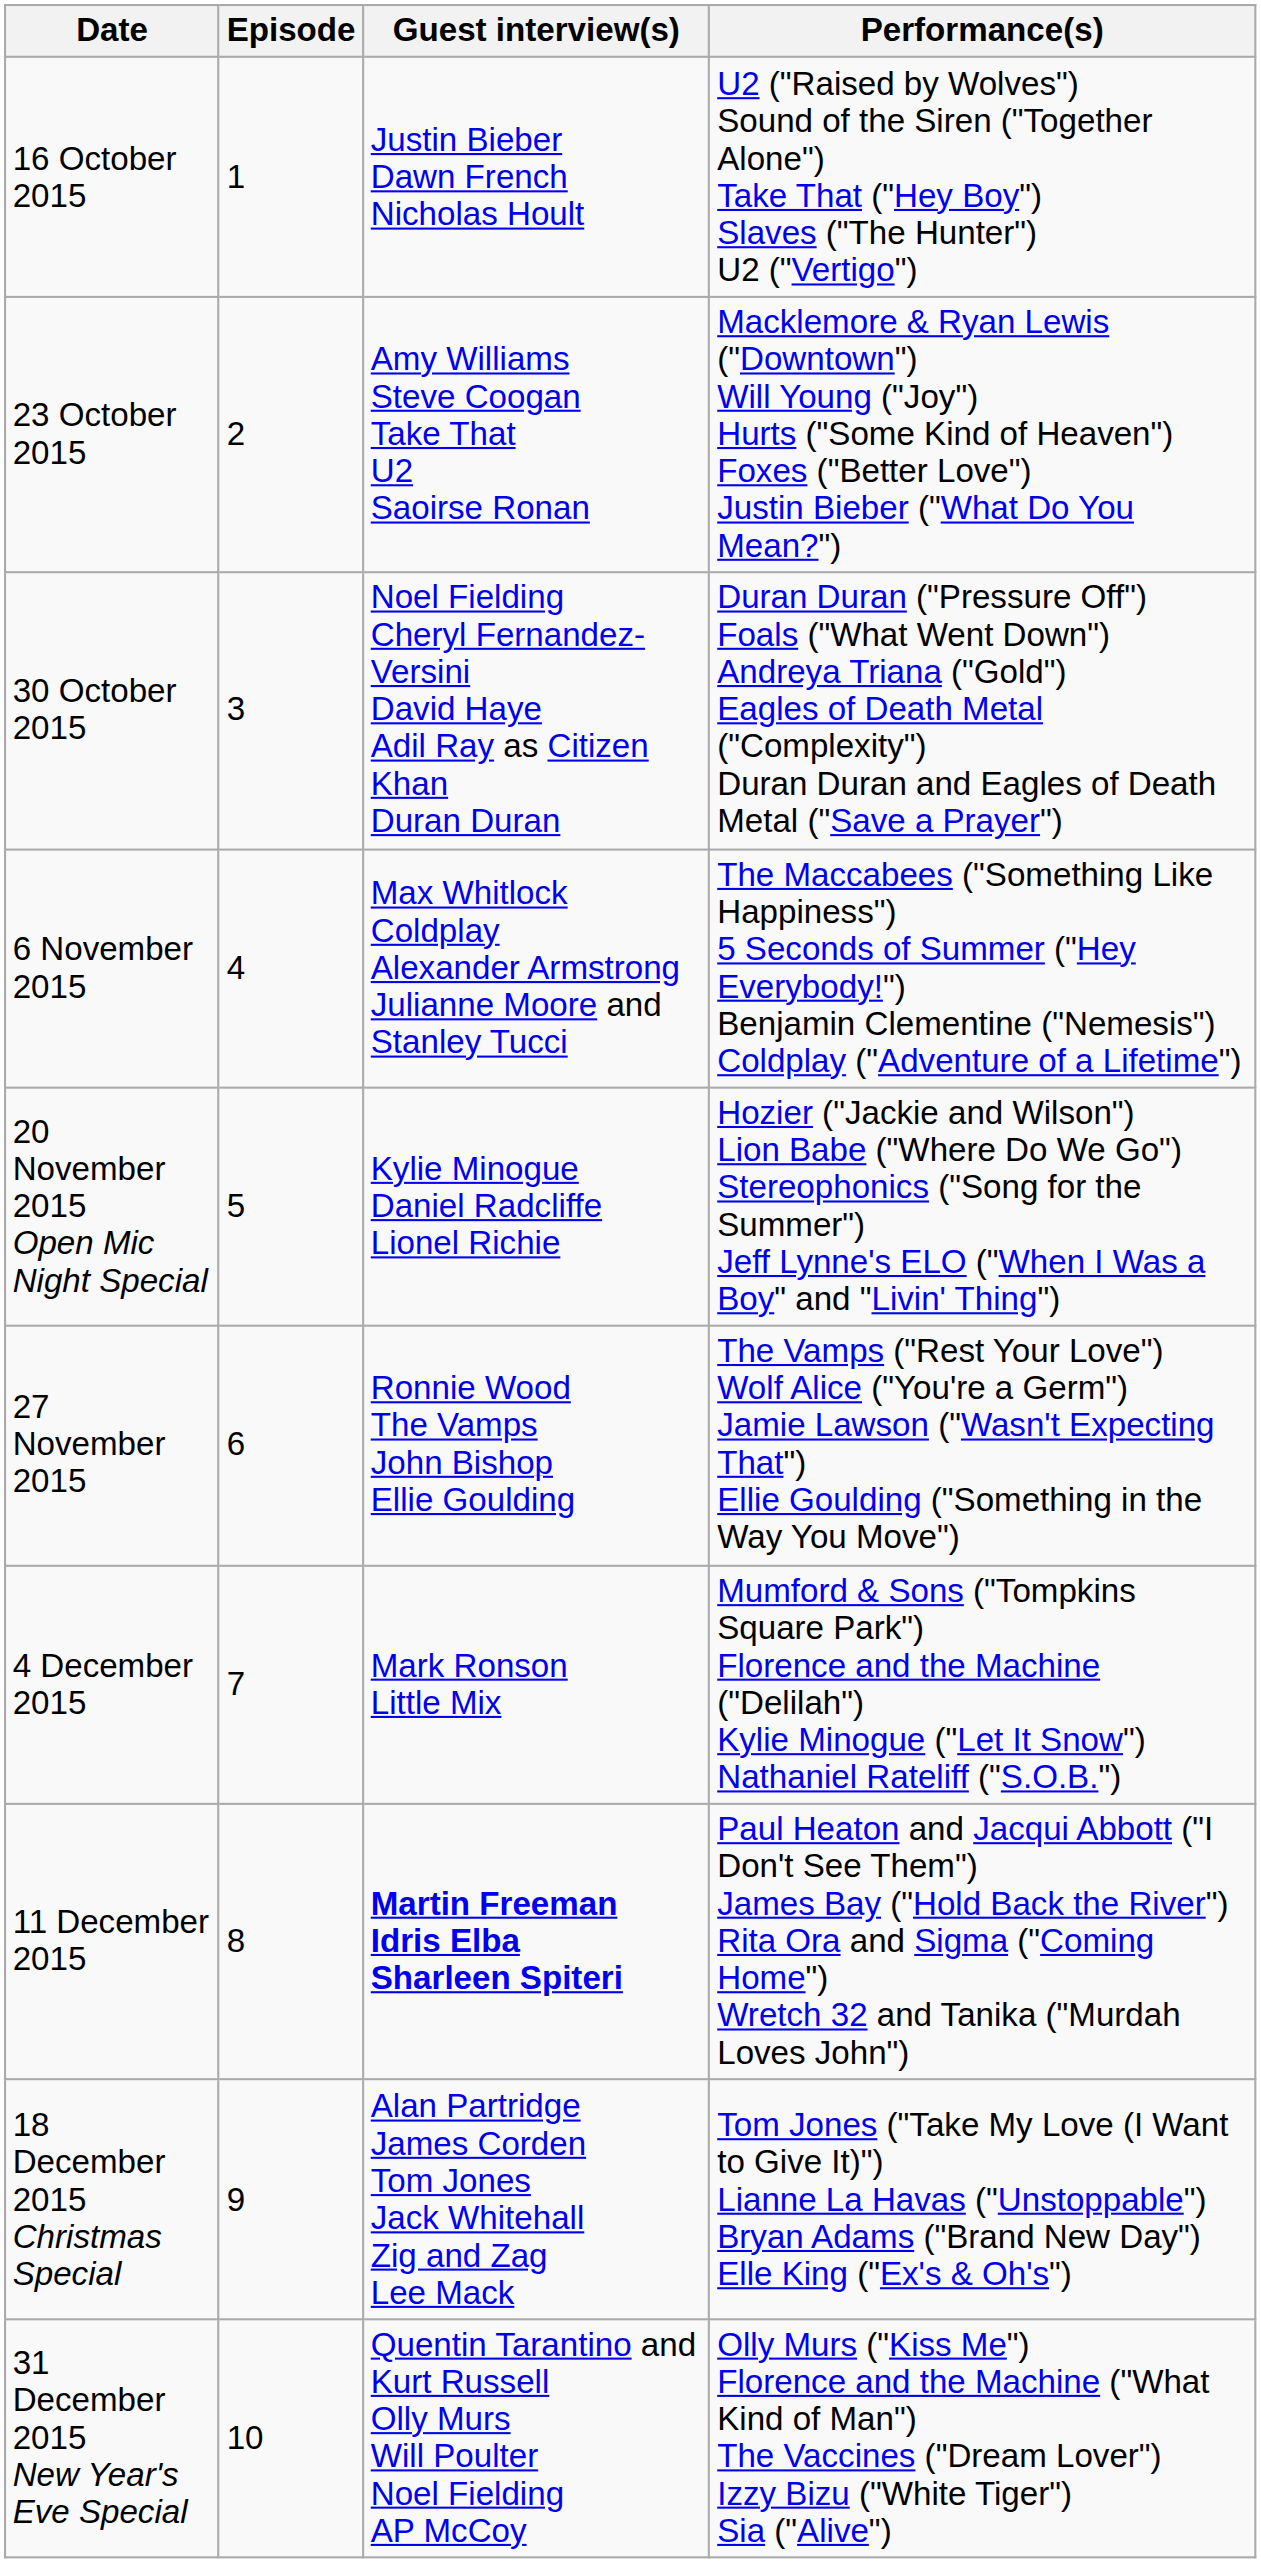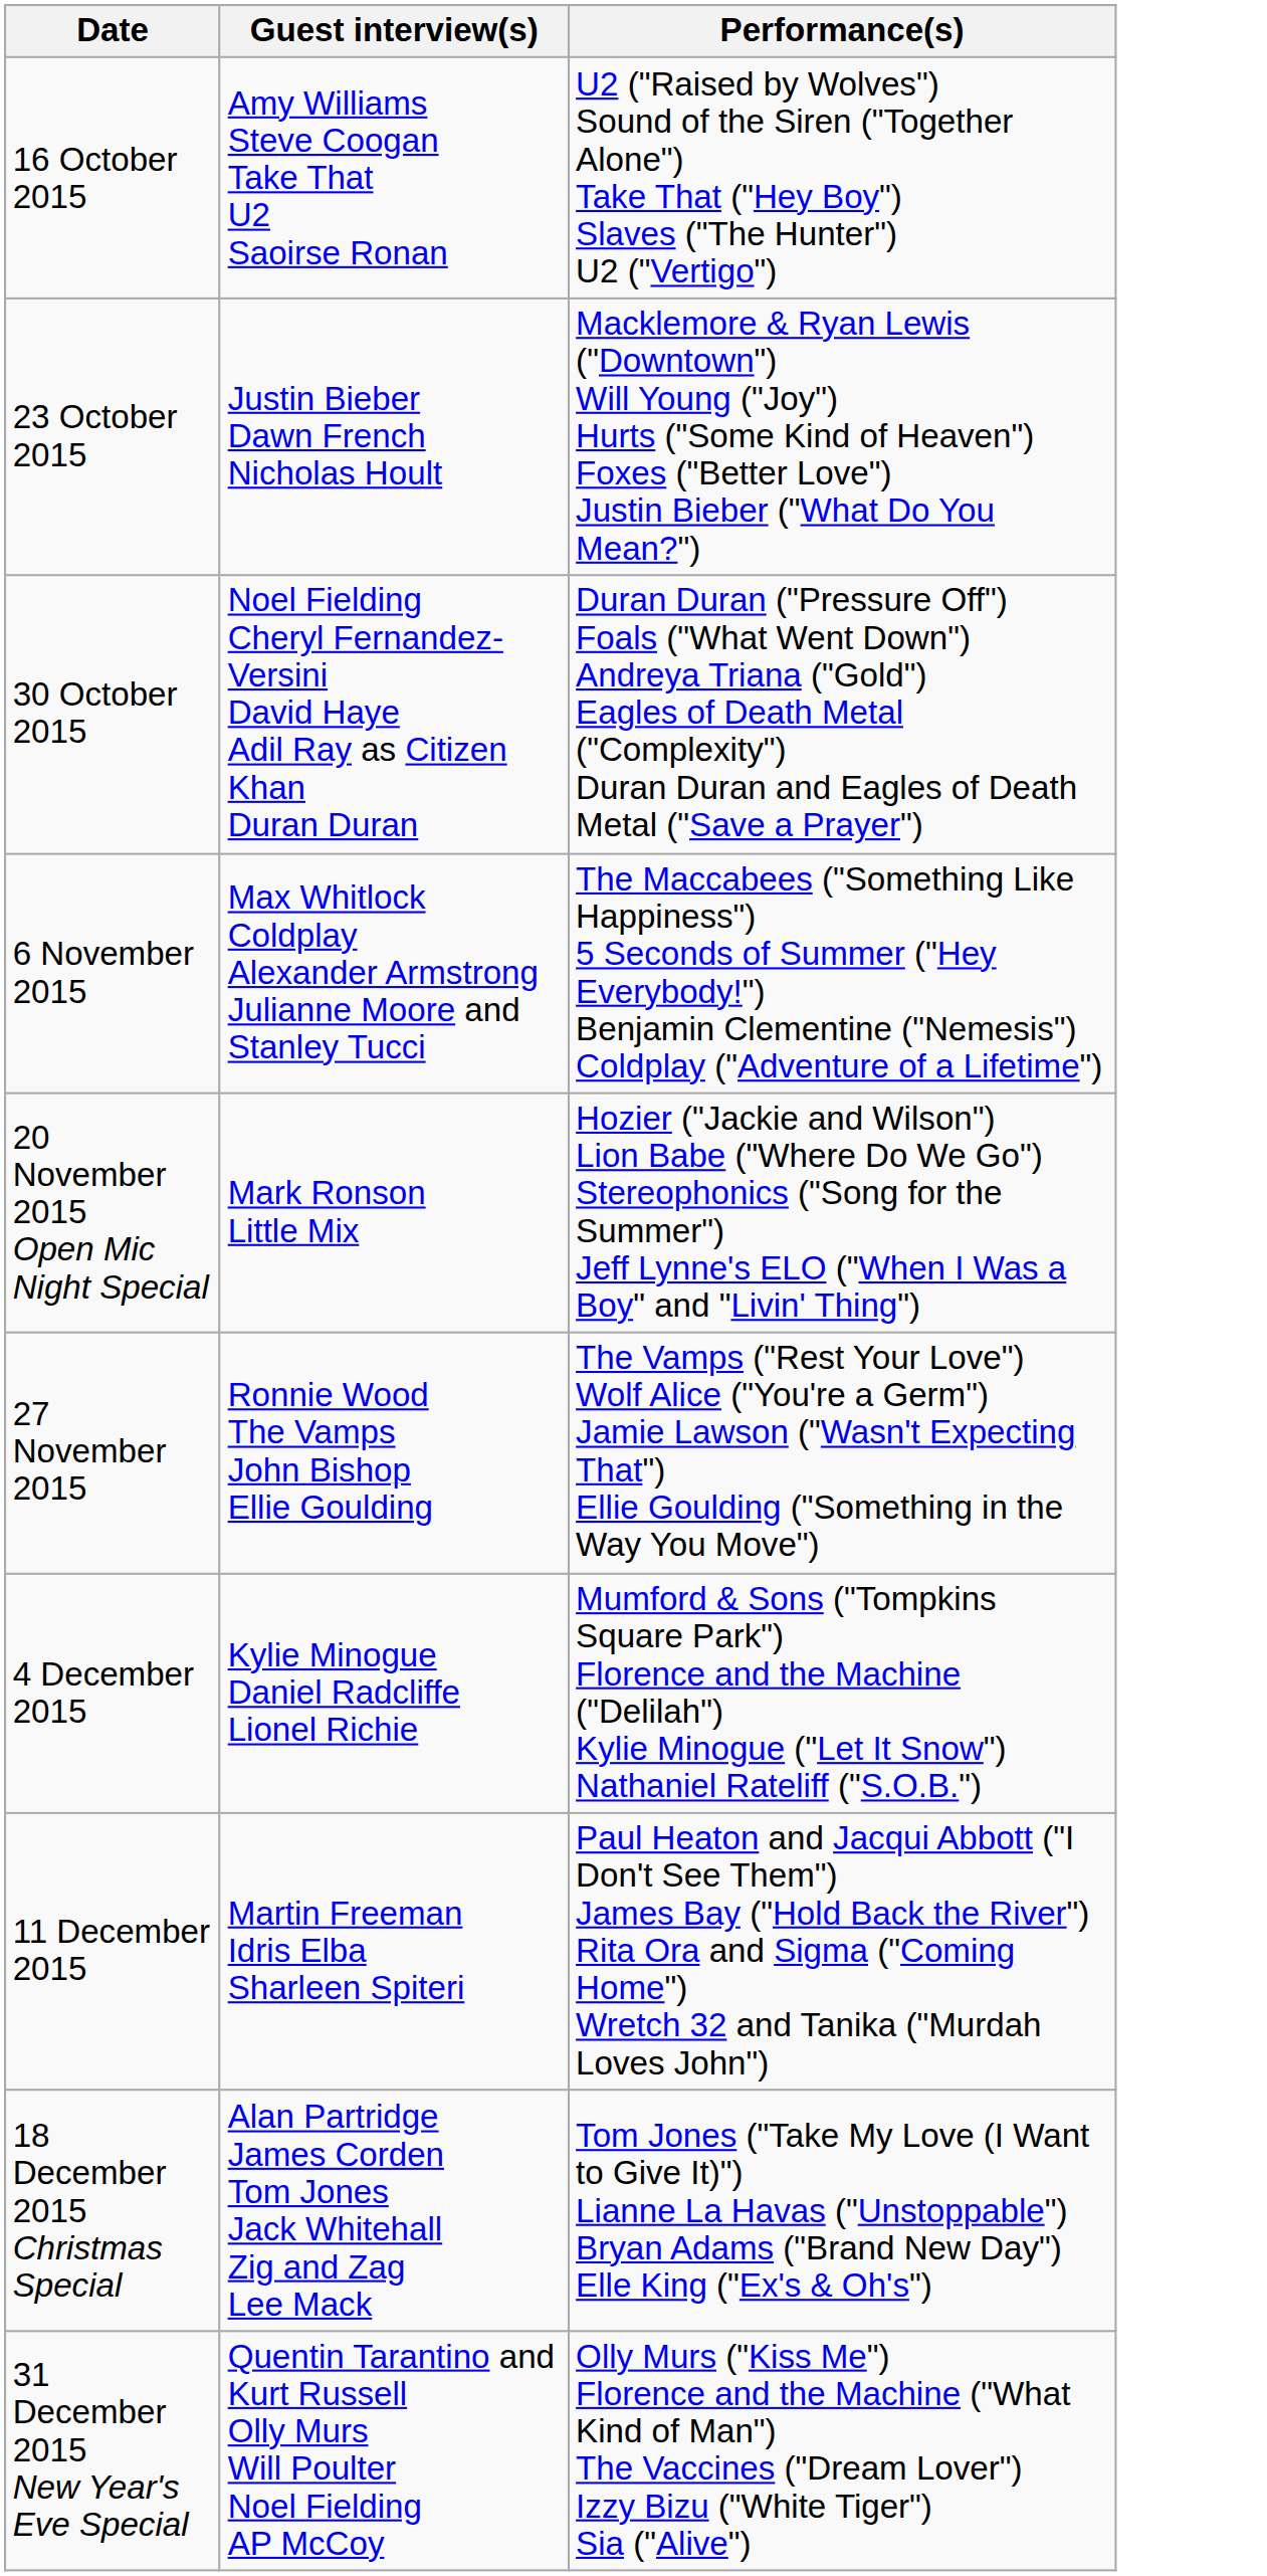- column: Episode | 1 | 2 | 3 | 4 | 5 | 6 | 7 | 8 | 9 | 10
16 October 2015 | Guest interview(s): Justin Bieber Dawn French Nicholas Hoult -> Amy Williams Steve Coogan Take That U2 Saoirse Ronan
23 October 2015 | Guest interview(s): Amy Williams Steve Coogan Take That U2 Saoirse Ronan -> Justin Bieber Dawn French Nicholas Hoult
20 November 2015 Open Mic Night Special | Guest interview(s): Kylie Minogue Daniel Radcliffe Lionel Richie -> Mark Ronson Little Mix
4 December 2015 | Guest interview(s): Mark Ronson Little Mix -> Kylie Minogue Daniel Radcliffe Lionel Richie
11 December 2015 | Guest interview(s): bold -> normal
